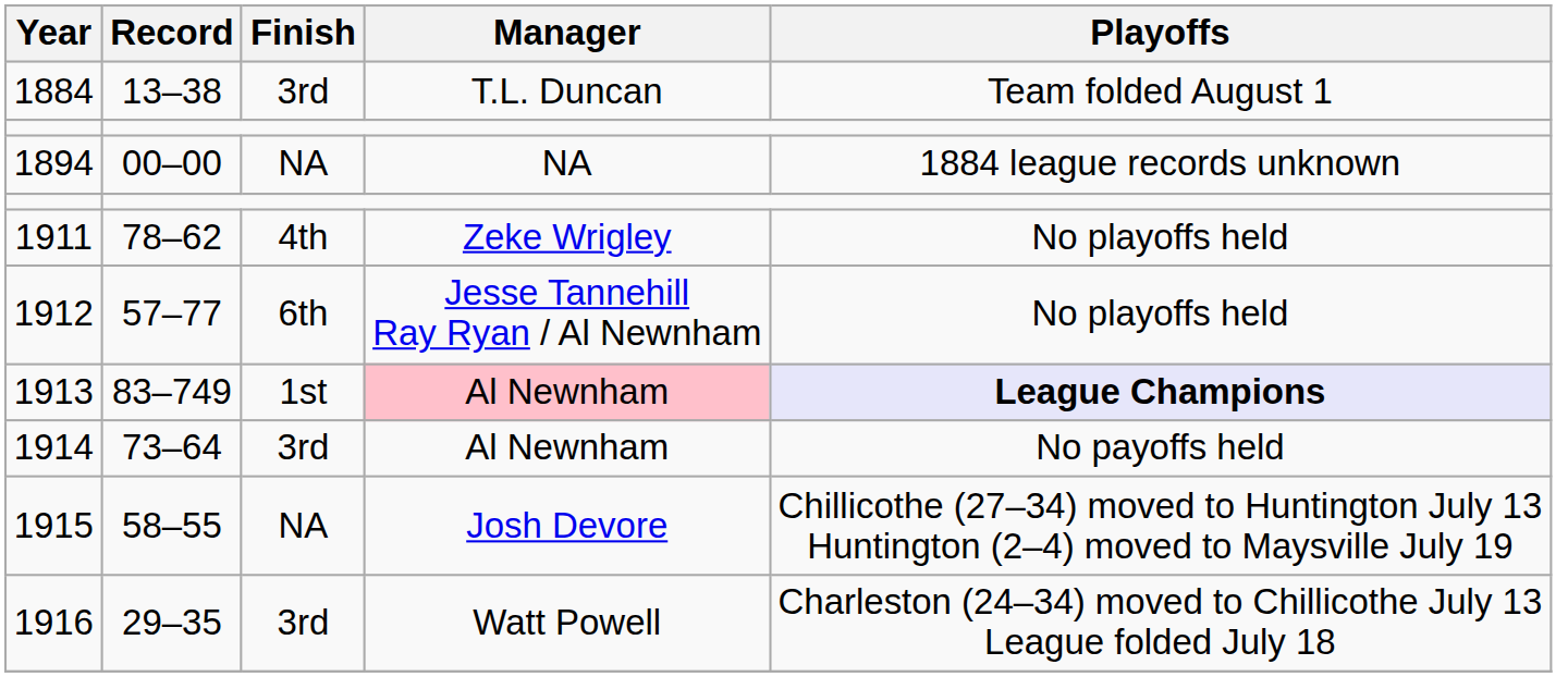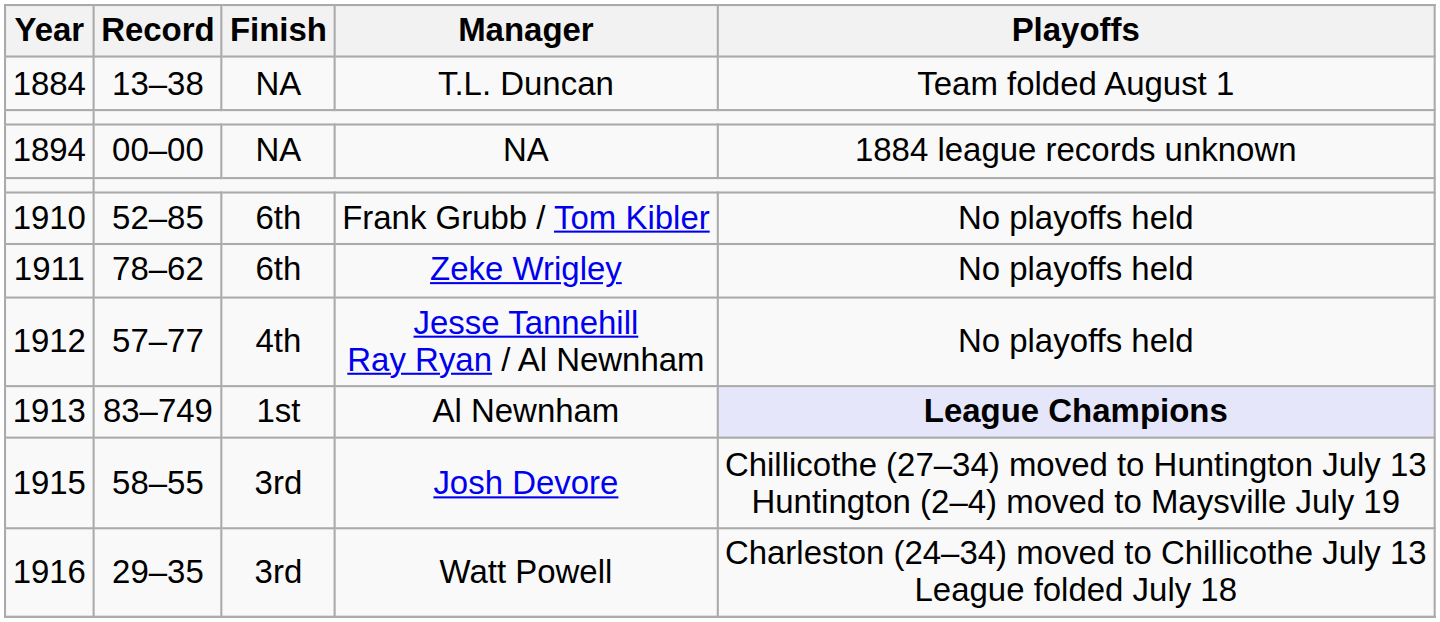1884 | Finish: 3rd -> NA
+ row: 1910 | 52–85 | 6th | Frank Grubb / Tom Kibler | No playoffs held
1911 | Finish: 4th -> 6th
1912 | Finish: 6th -> 4th
1913 | Manager: pink background -> no background
- row: 1914 | 73–64 | 3rd | Al Newnham | No payoffs held
1915 | Finish: NA -> 3rd
